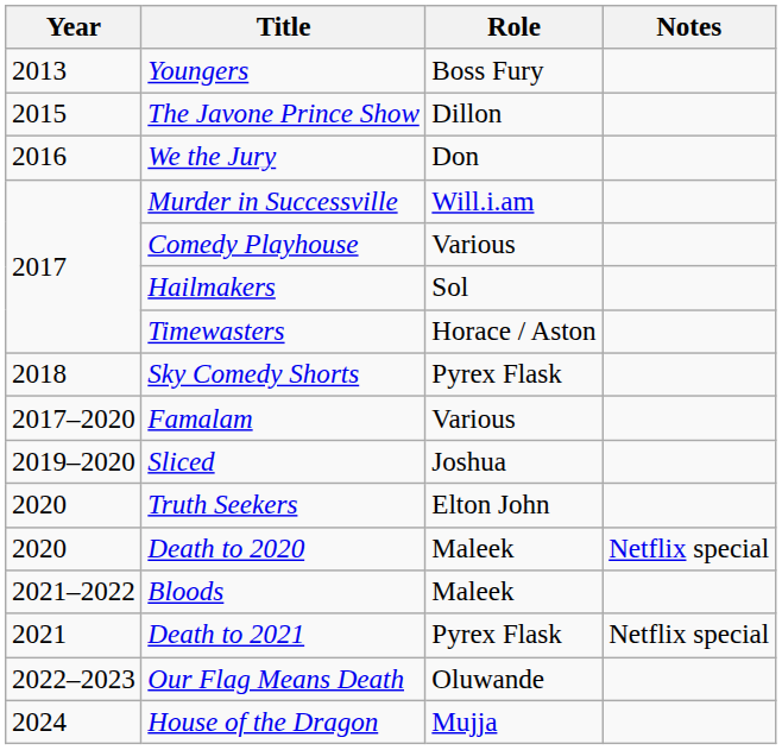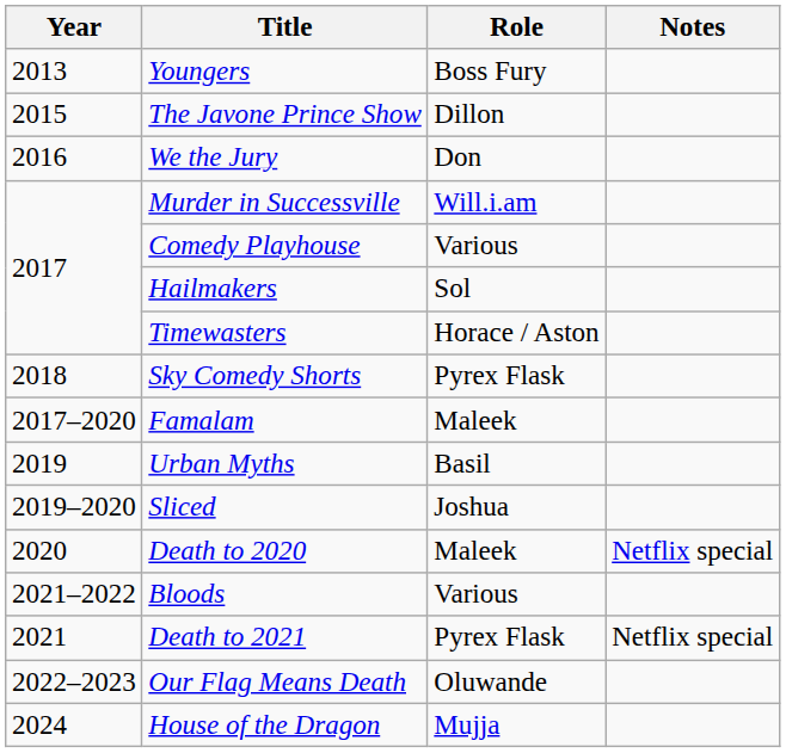Famalam | Role: Various -> Maleek
+ row: 2019 | Urban Myths | Basil
- row: 2020 | Truth Seekers | Elton John
Bloods | Role: Maleek -> Various
